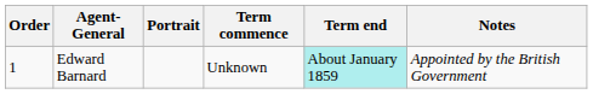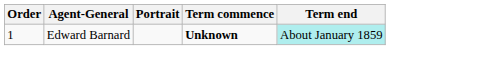- column: Notes | Appointed by the British Government
Edward Barnard | Term commence: normal -> bold
